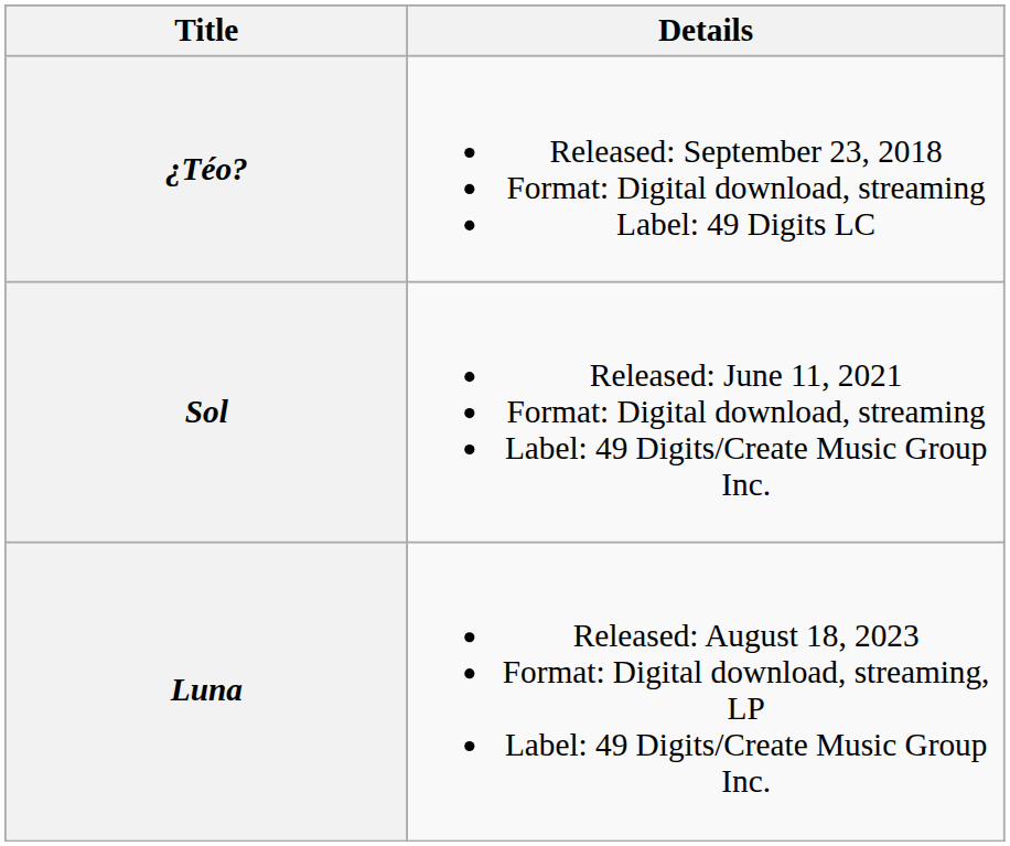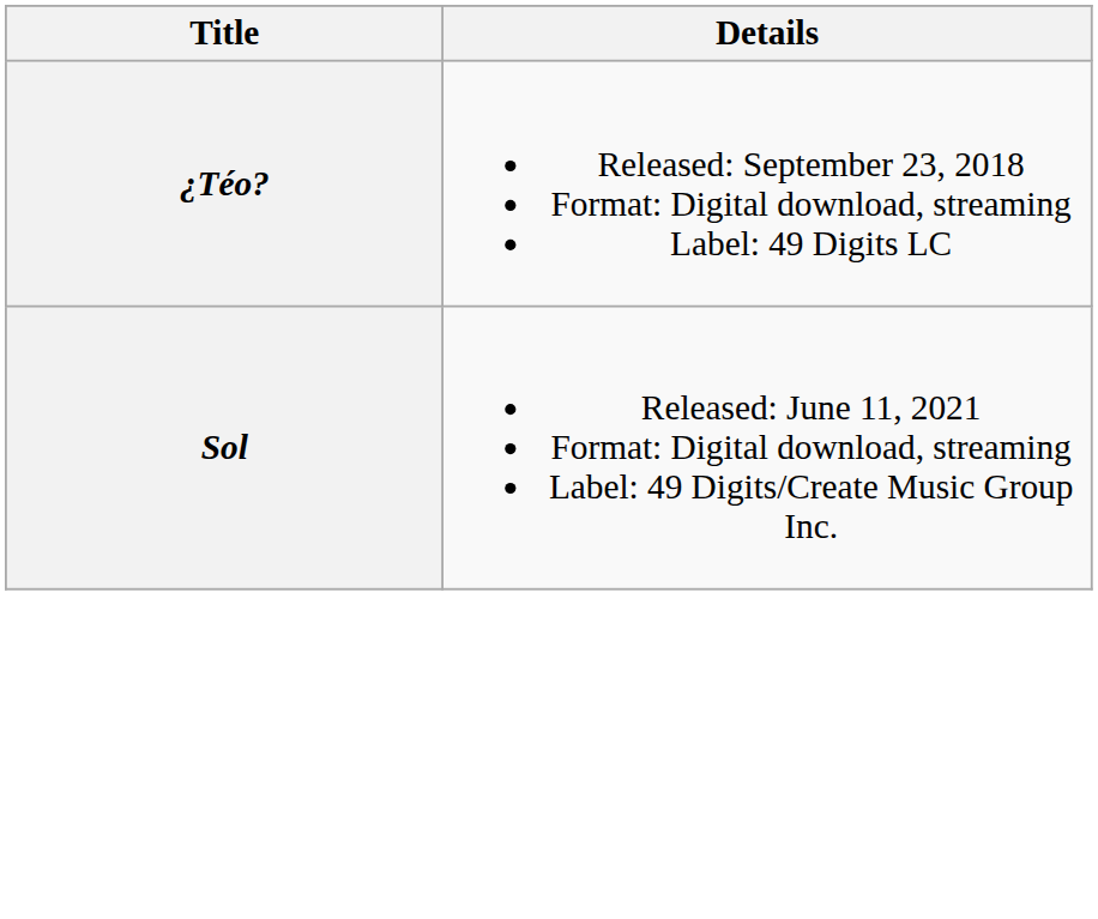- row: Luna | Released: August 18, 2023 Format: Digital download, streaming, LP Label: 49 Digits/Create Music Group Inc.
